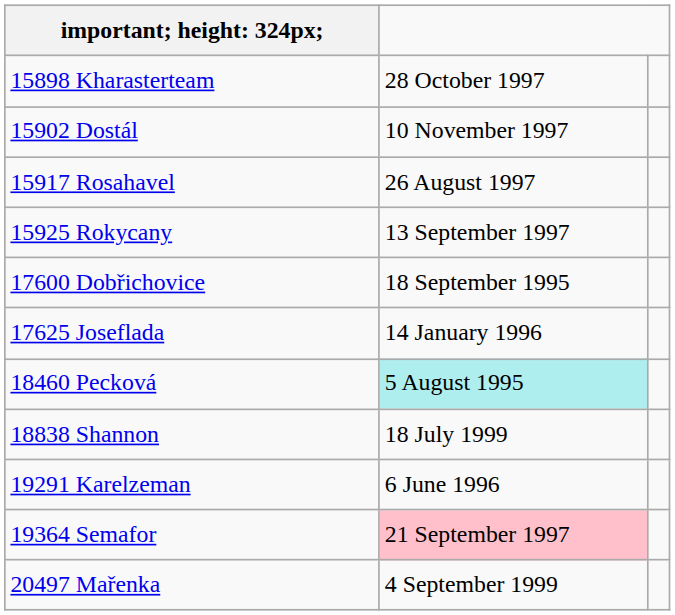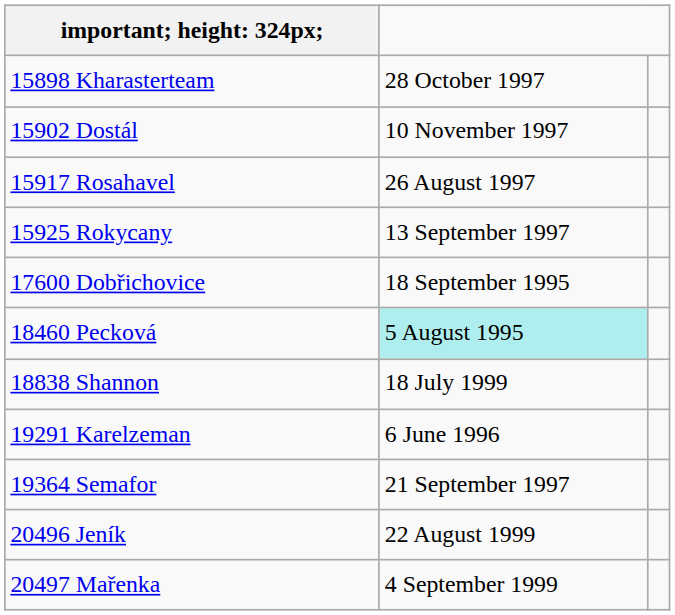- row: 17625 Joseflada | 14 January 1996
19364 Semafor | column 2: pink background -> no background
+ row: 20496 Jeník | 22 August 1999
